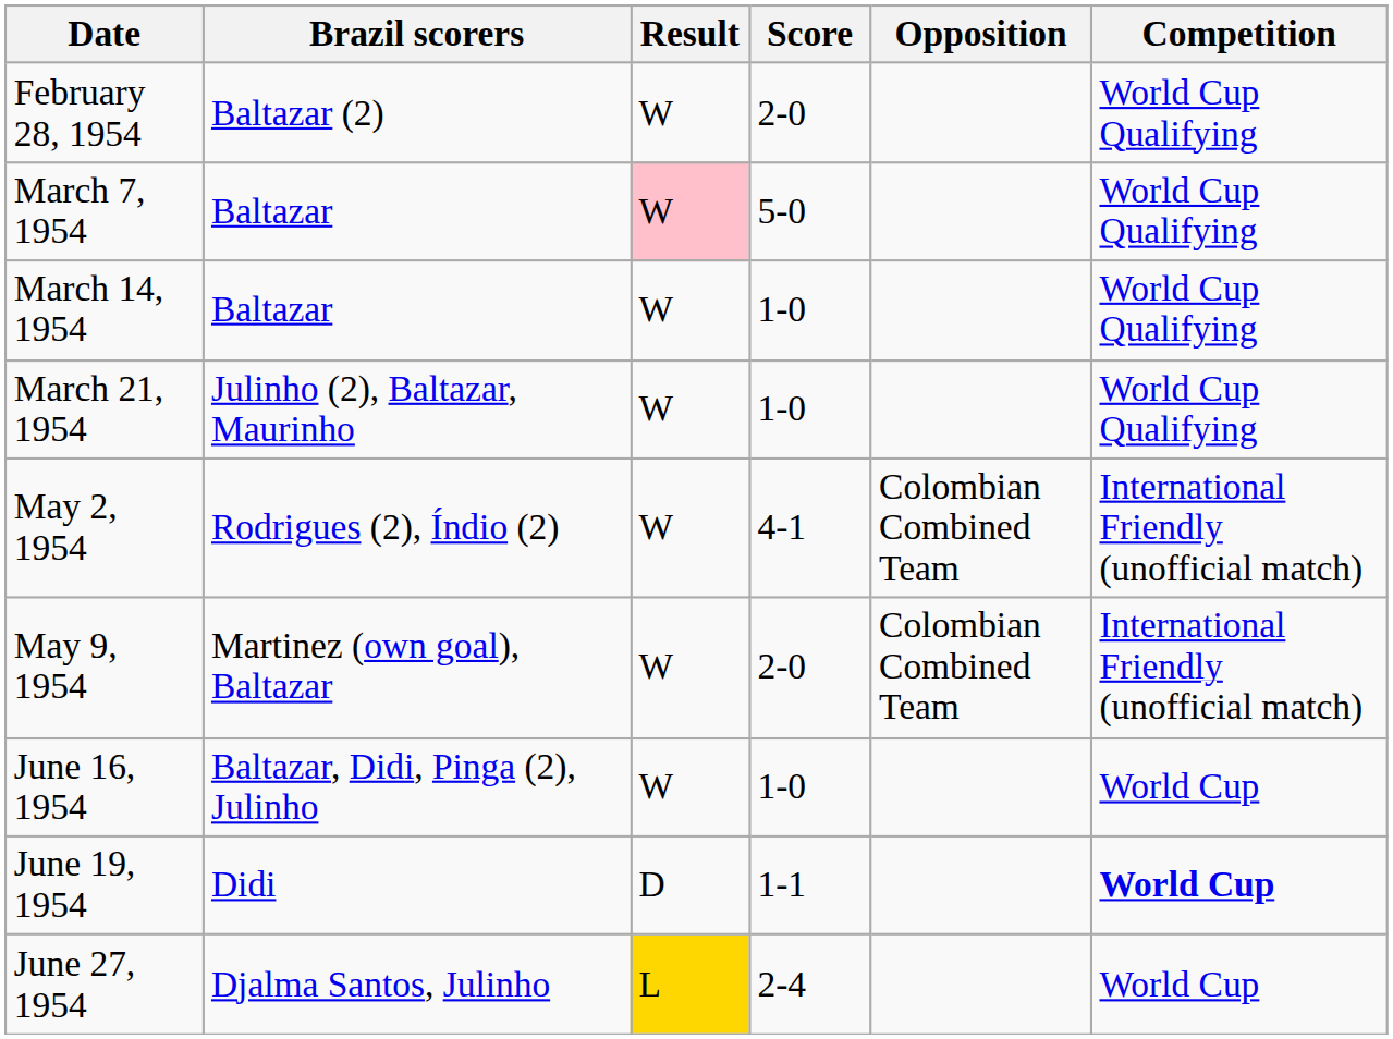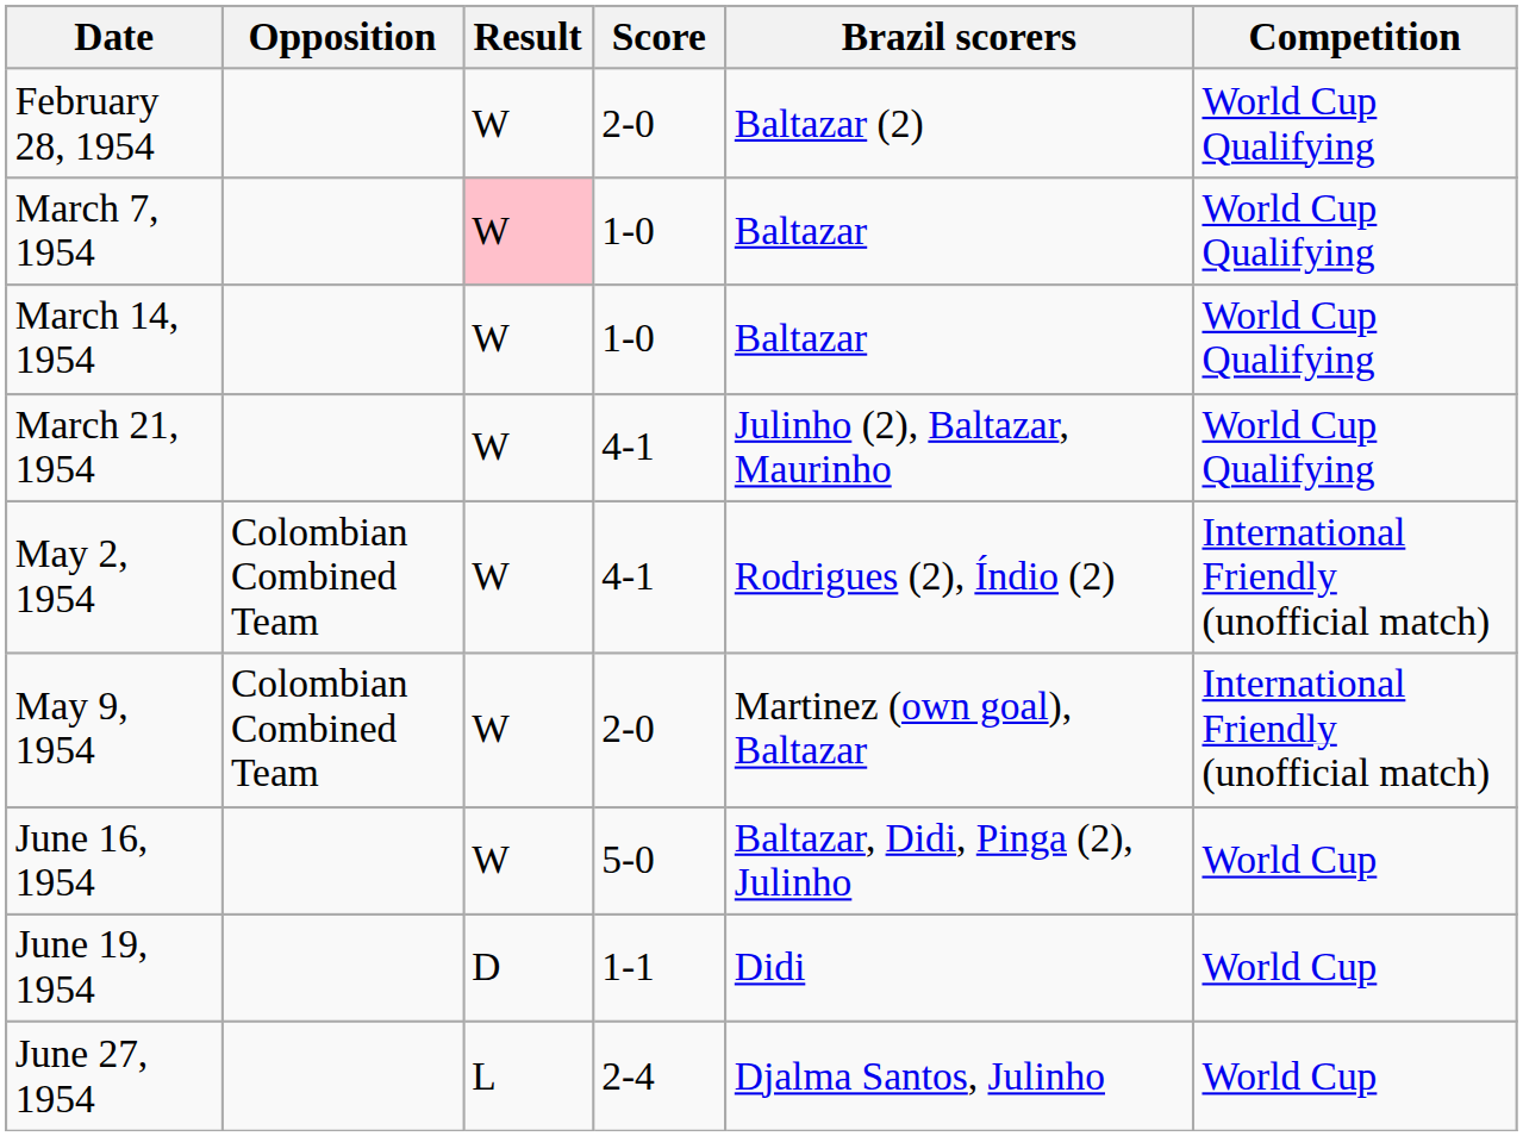columns swapped: Opposition <-> Brazil scorers
March 7, 1954 | Score: 5-0 -> 1-0
March 21, 1954 | Score: 1-0 -> 4-1
June 16, 1954 | Score: 1-0 -> 5-0
June 19, 1954 | Competition: bold -> normal
June 27, 1954 | Result: gold background -> no background
